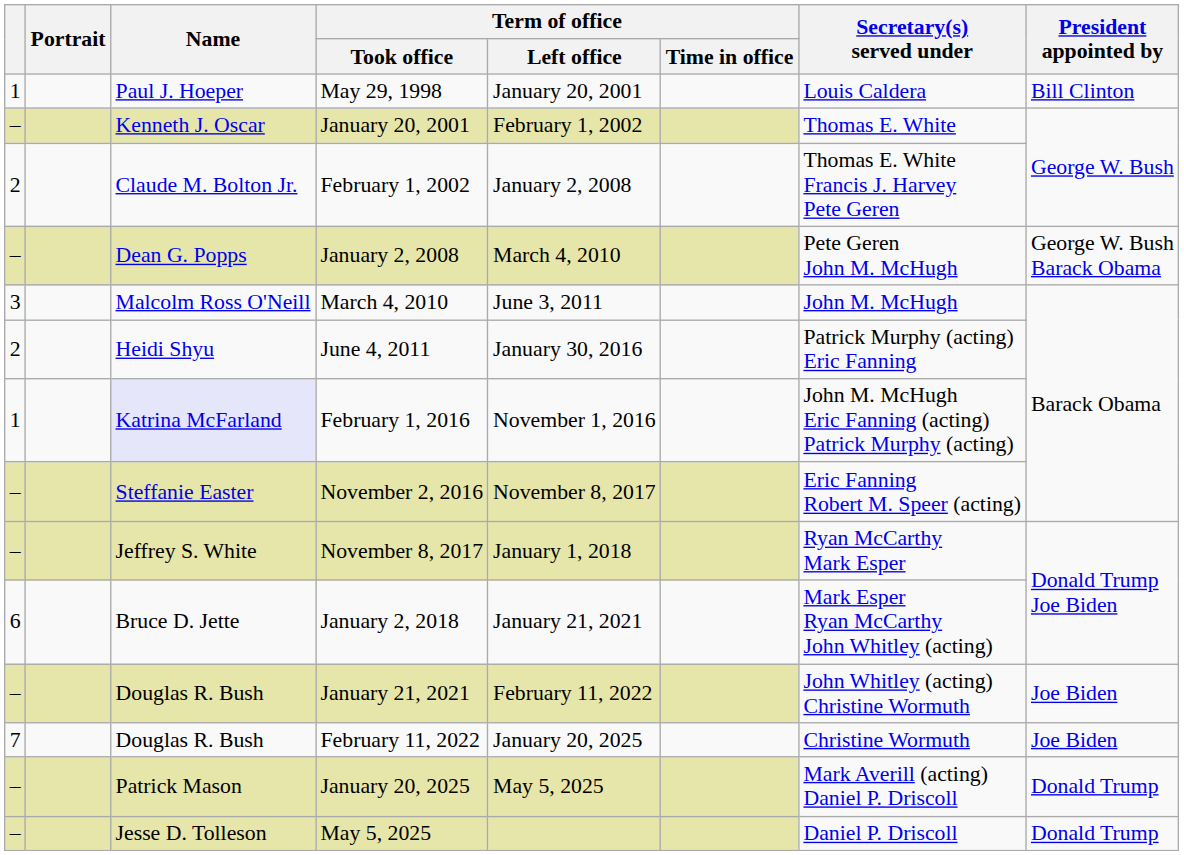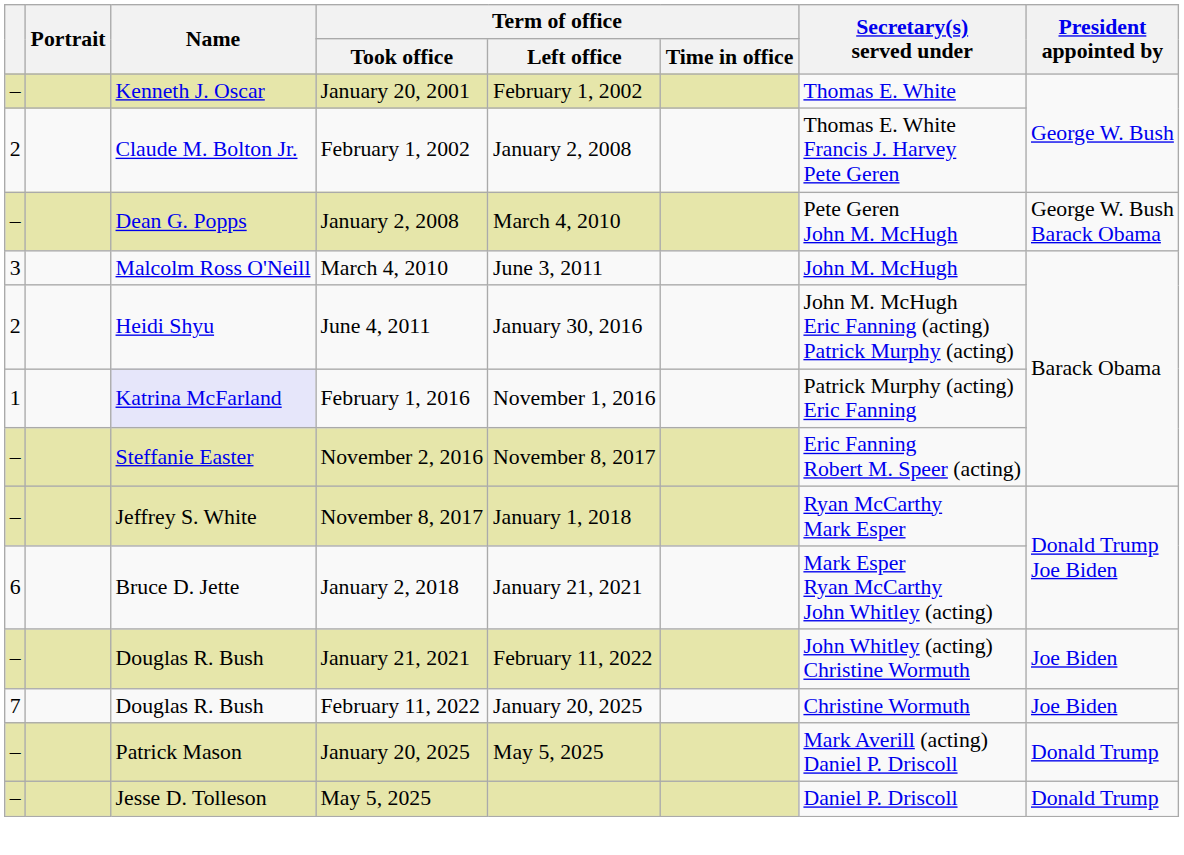- row: 1 | Paul J. Hoeper | May 29, 1998 | January 20, 2001 | Louis Caldera | Bill Clinton
June 4, 2011 | Secretary(s) served under: Patrick Murphy (acting) Eric Fanning -> John M. McHugh Eric Fanning (acting) Patrick Murphy (acting)
February 1, 2016 | Secretary(s) served under: John M. McHugh Eric Fanning (acting) Patrick Murphy (acting) -> Patrick Murphy (acting) Eric Fanning
